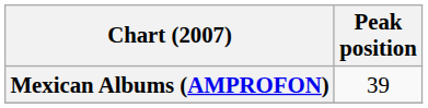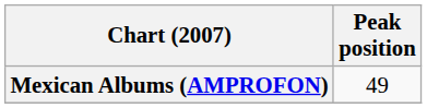Mexican Albums (AMPROFON) | Peak position: 39 -> 49
